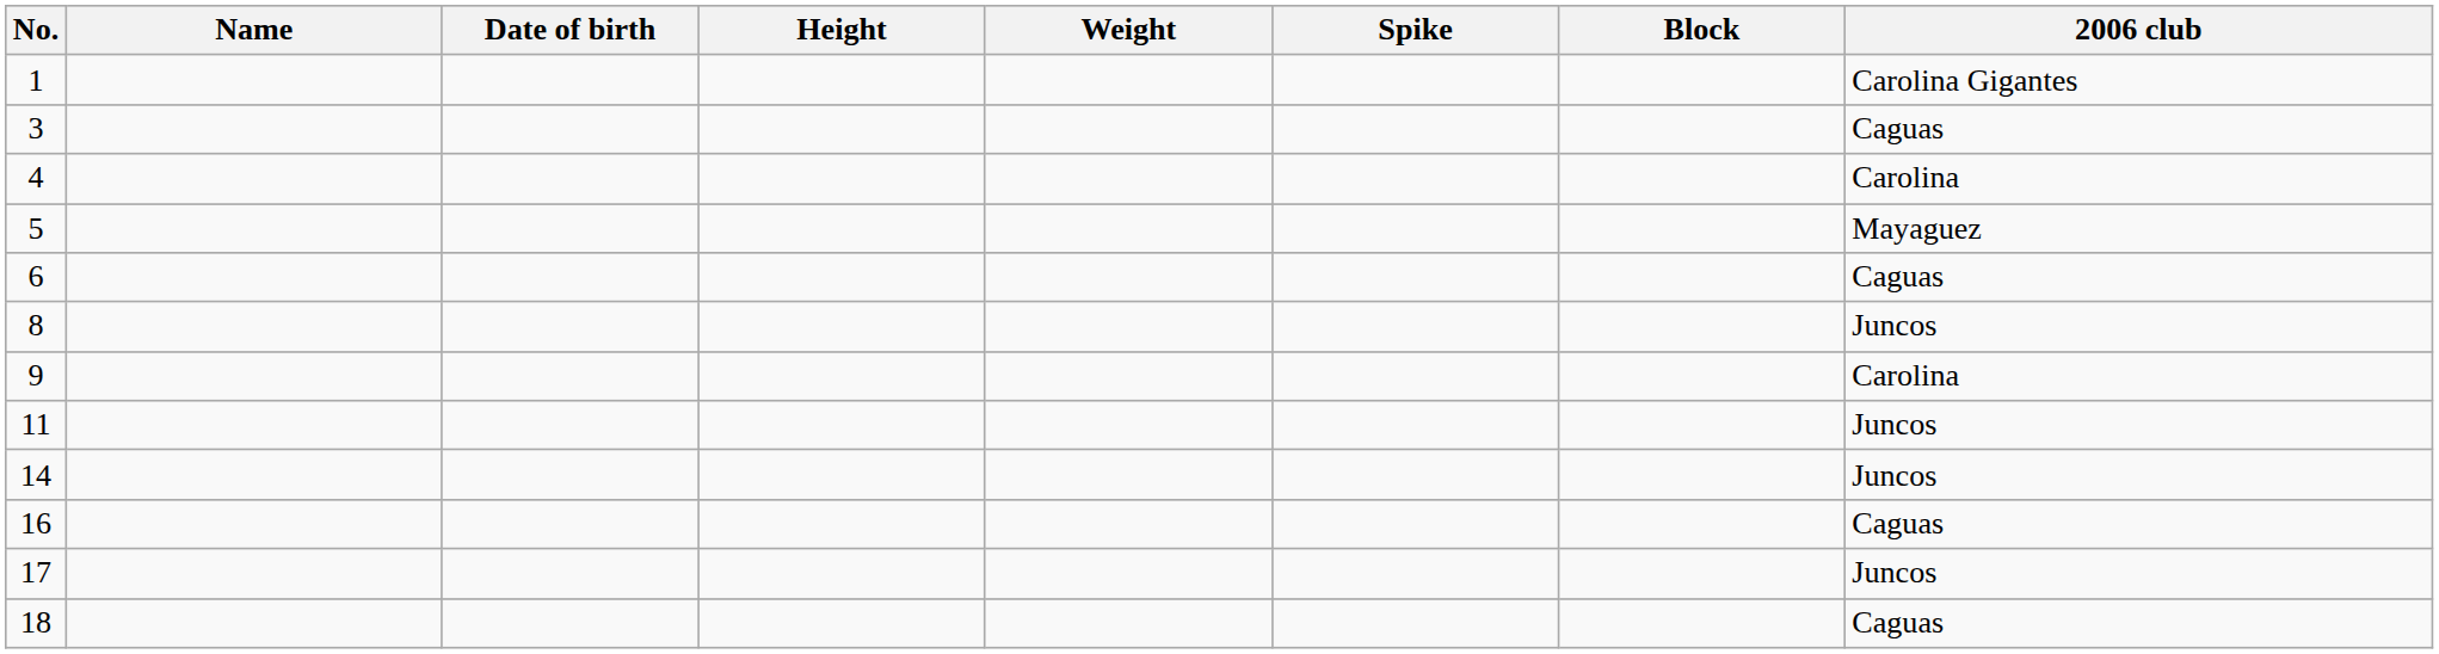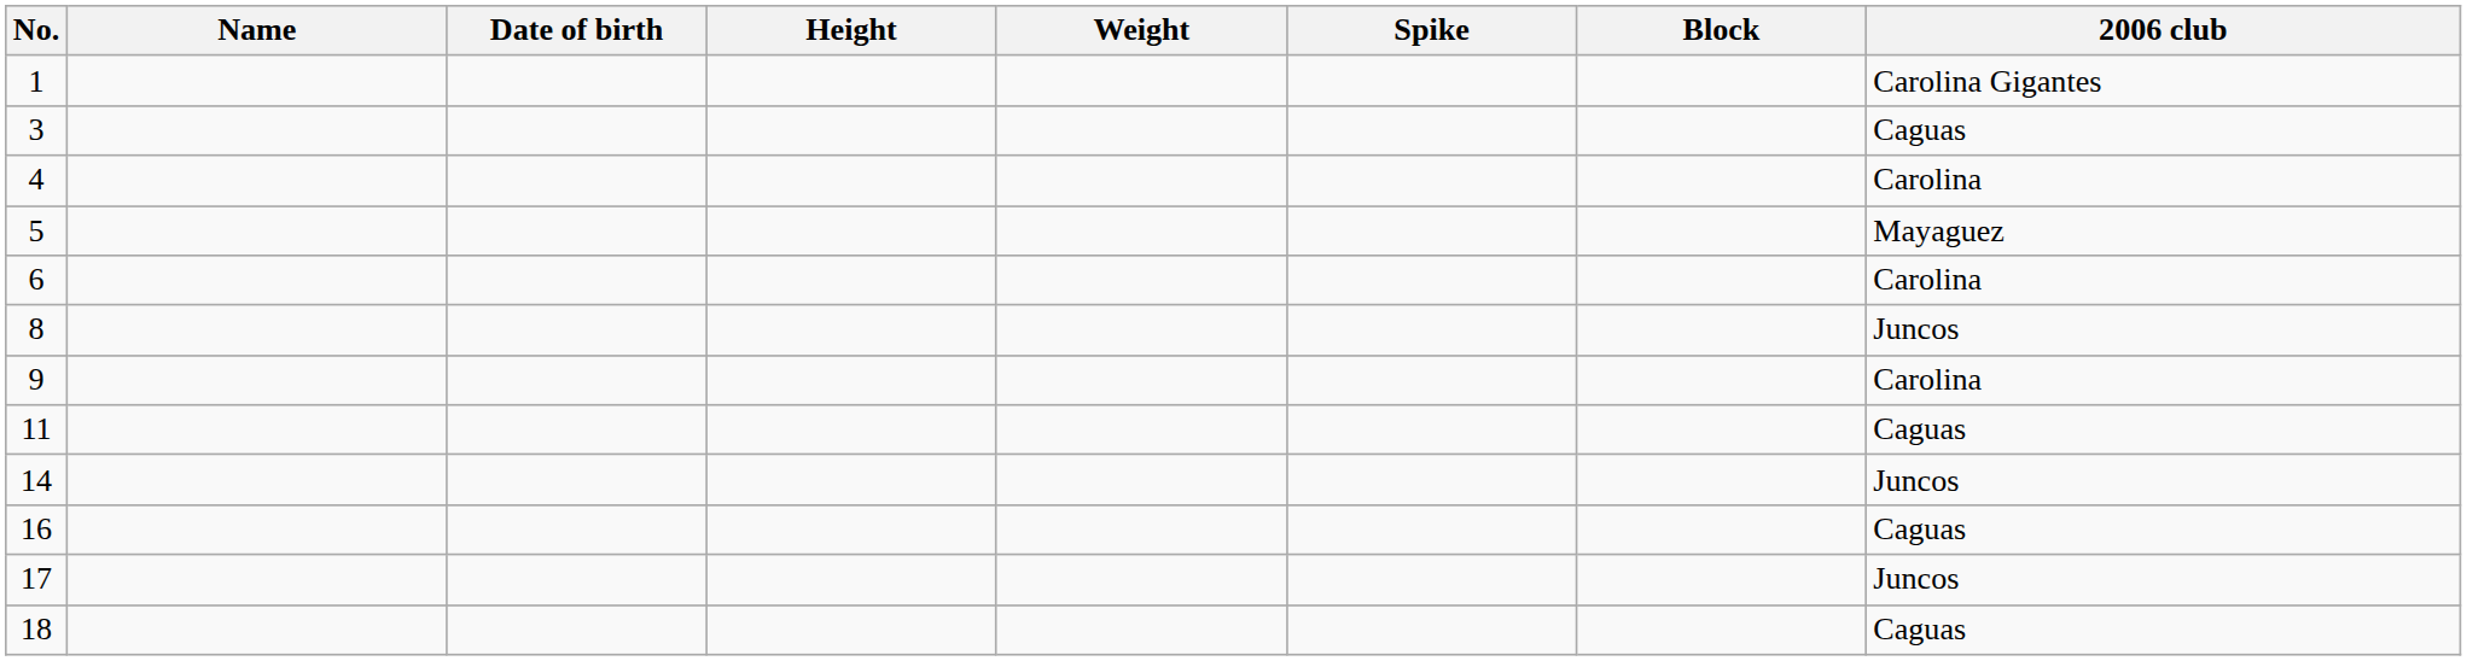6 | 2006 club: Caguas -> Carolina
11 | 2006 club: Juncos -> Caguas
